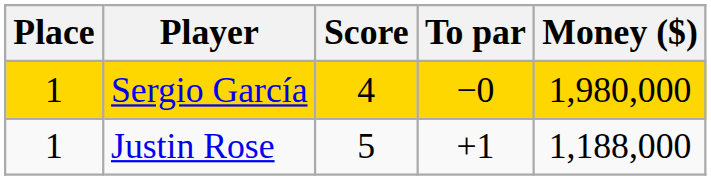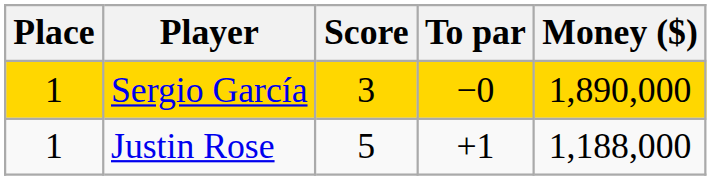Sergio García | Score: 4 -> 3
Sergio García | Money ($): 1,980,000 -> 1,890,000
